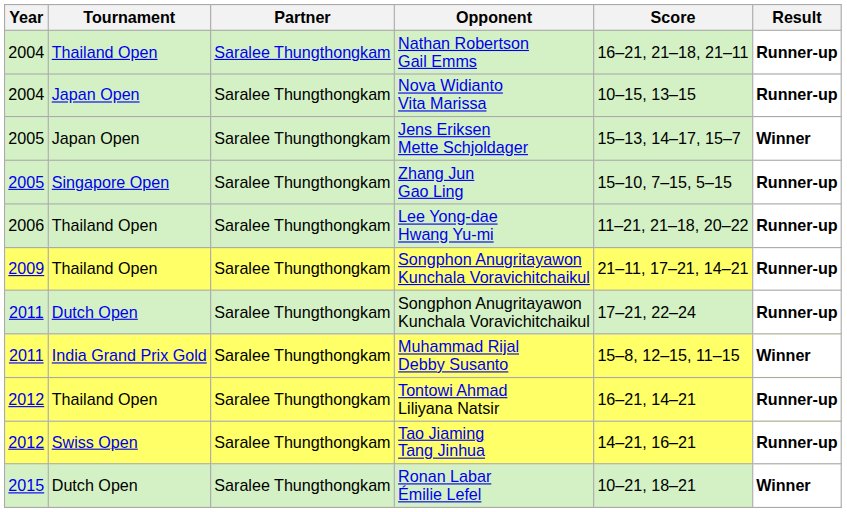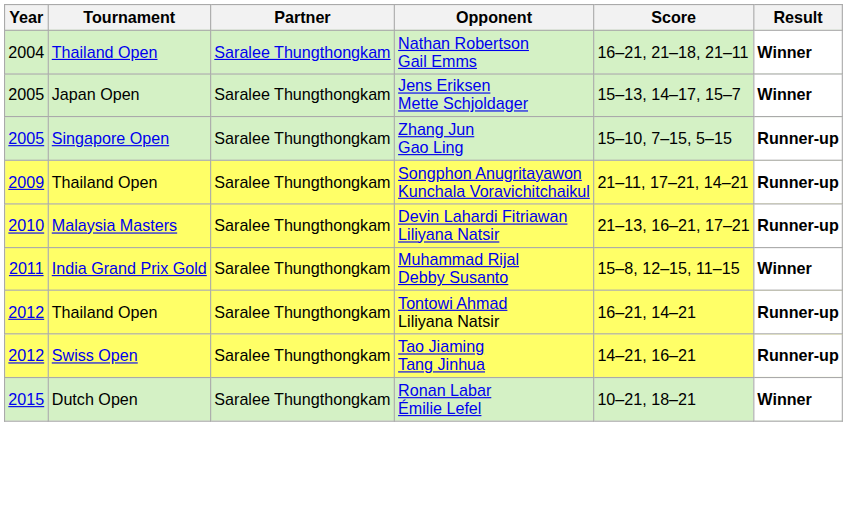Nathan Robertson Gail Emms | Result: Runner-up -> Winner
- row: 2004 | Japan Open | Saralee Thungthongkam | Nova Widianto Vita Marissa | 10–15, 13–15 | Runner-up
- row: 2006 | Thailand Open | Saralee Thungthongkam | Lee Yong-dae Hwang Yu-mi | 11–21, 21–18, 20–22 | Runner-up
+ row: 2010 | Malaysia Masters | Saralee Thungthongkam | Devin Lahardi Fitriawan Liliyana Natsir | 21–13, 16–21, 17–21 | Runner-up
- row: 2011 | Dutch Open | Saralee Thungthongkam | Songphon Anugritayawon Kunchala Voravichitchaikul | 17–21, 22–24 | Runner-up
